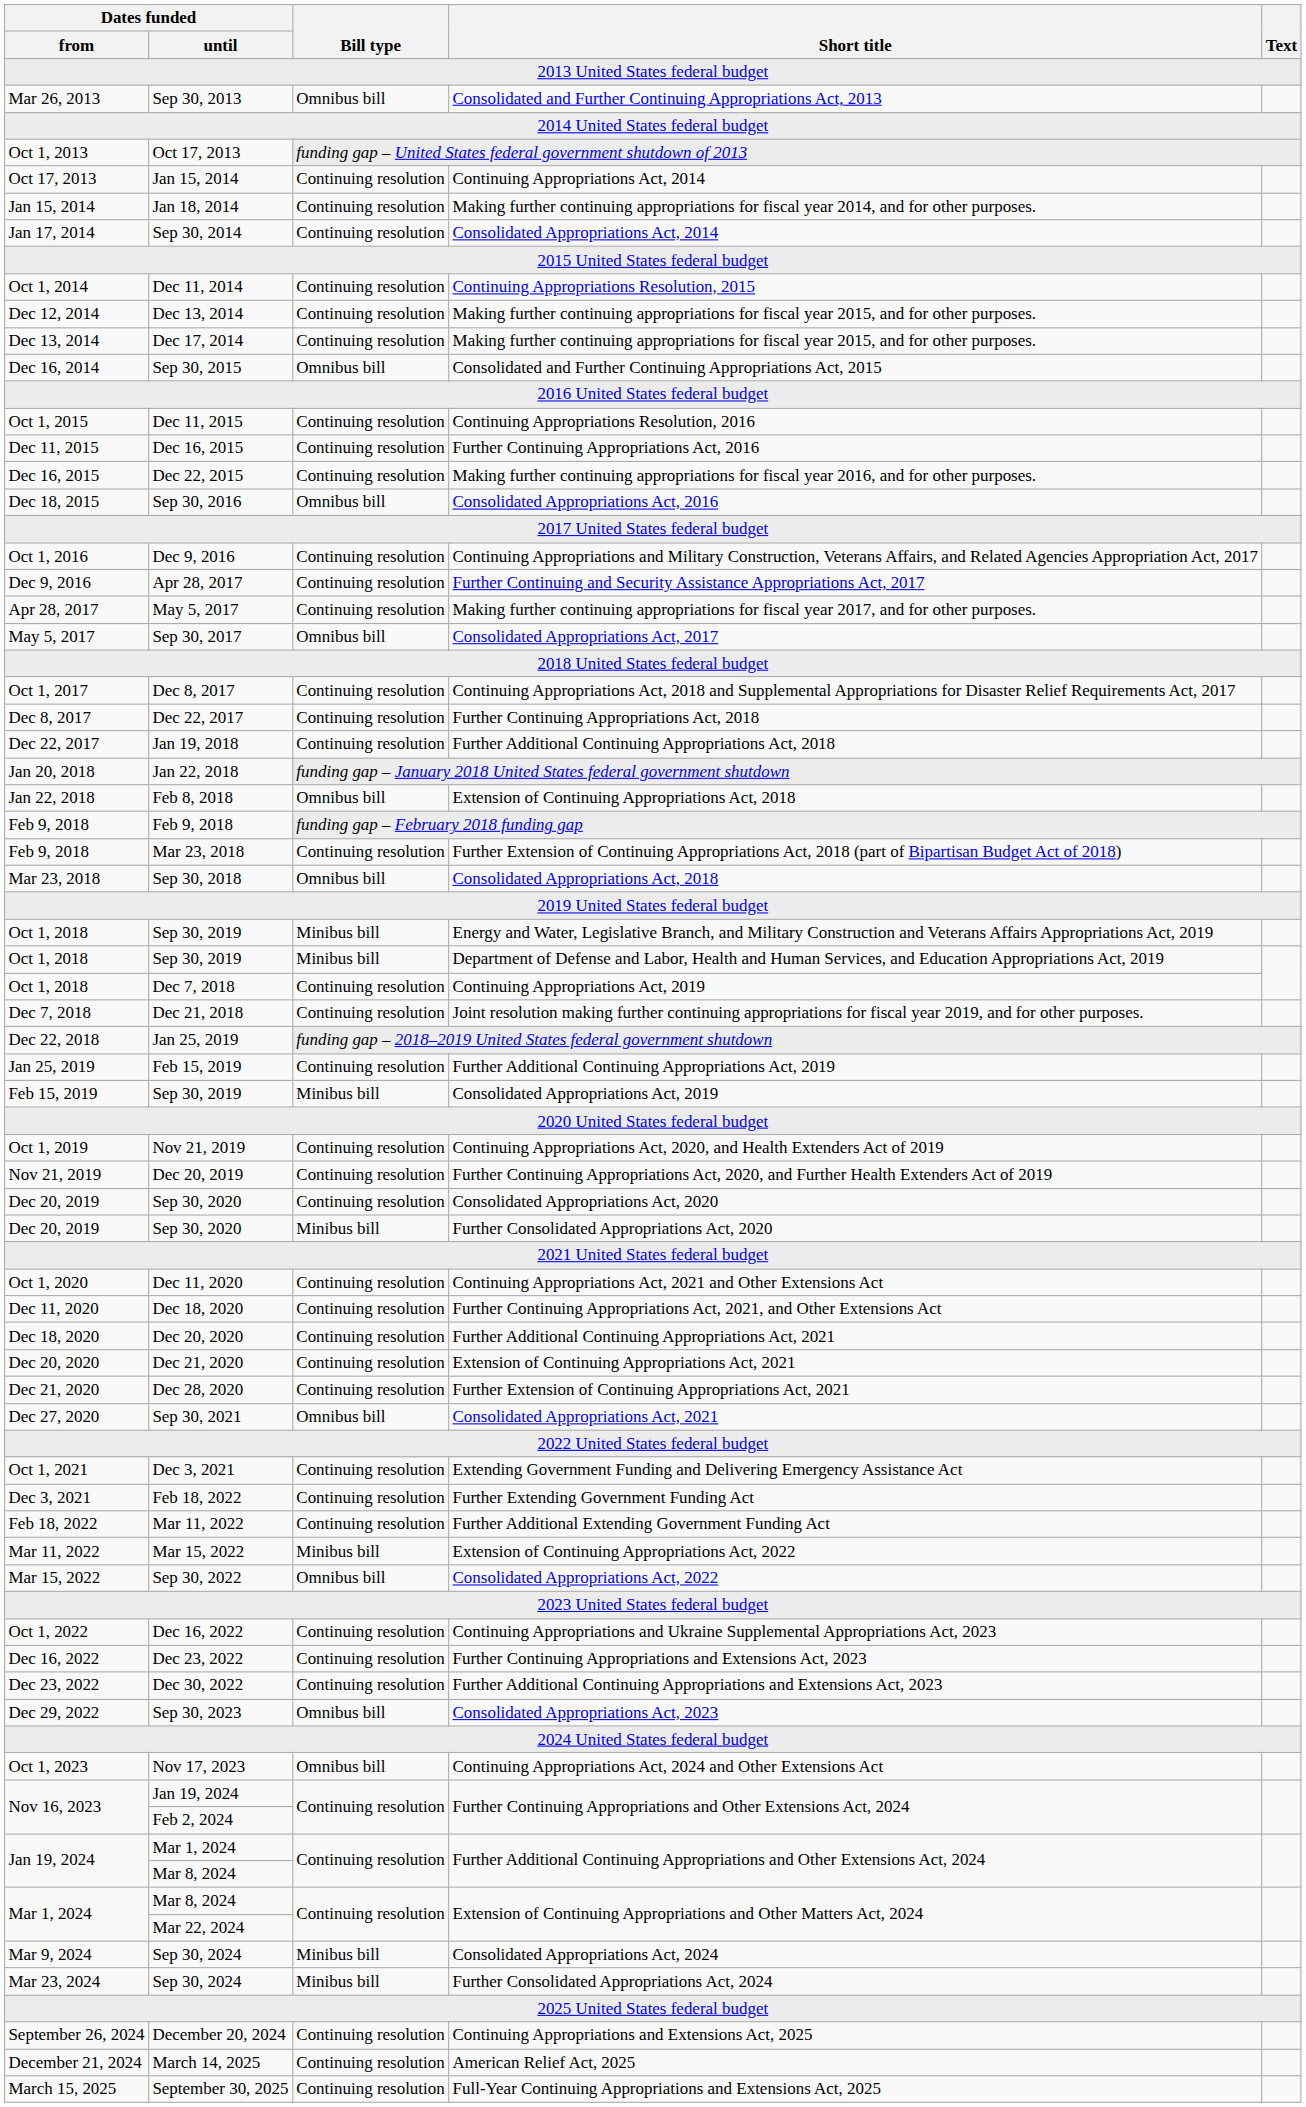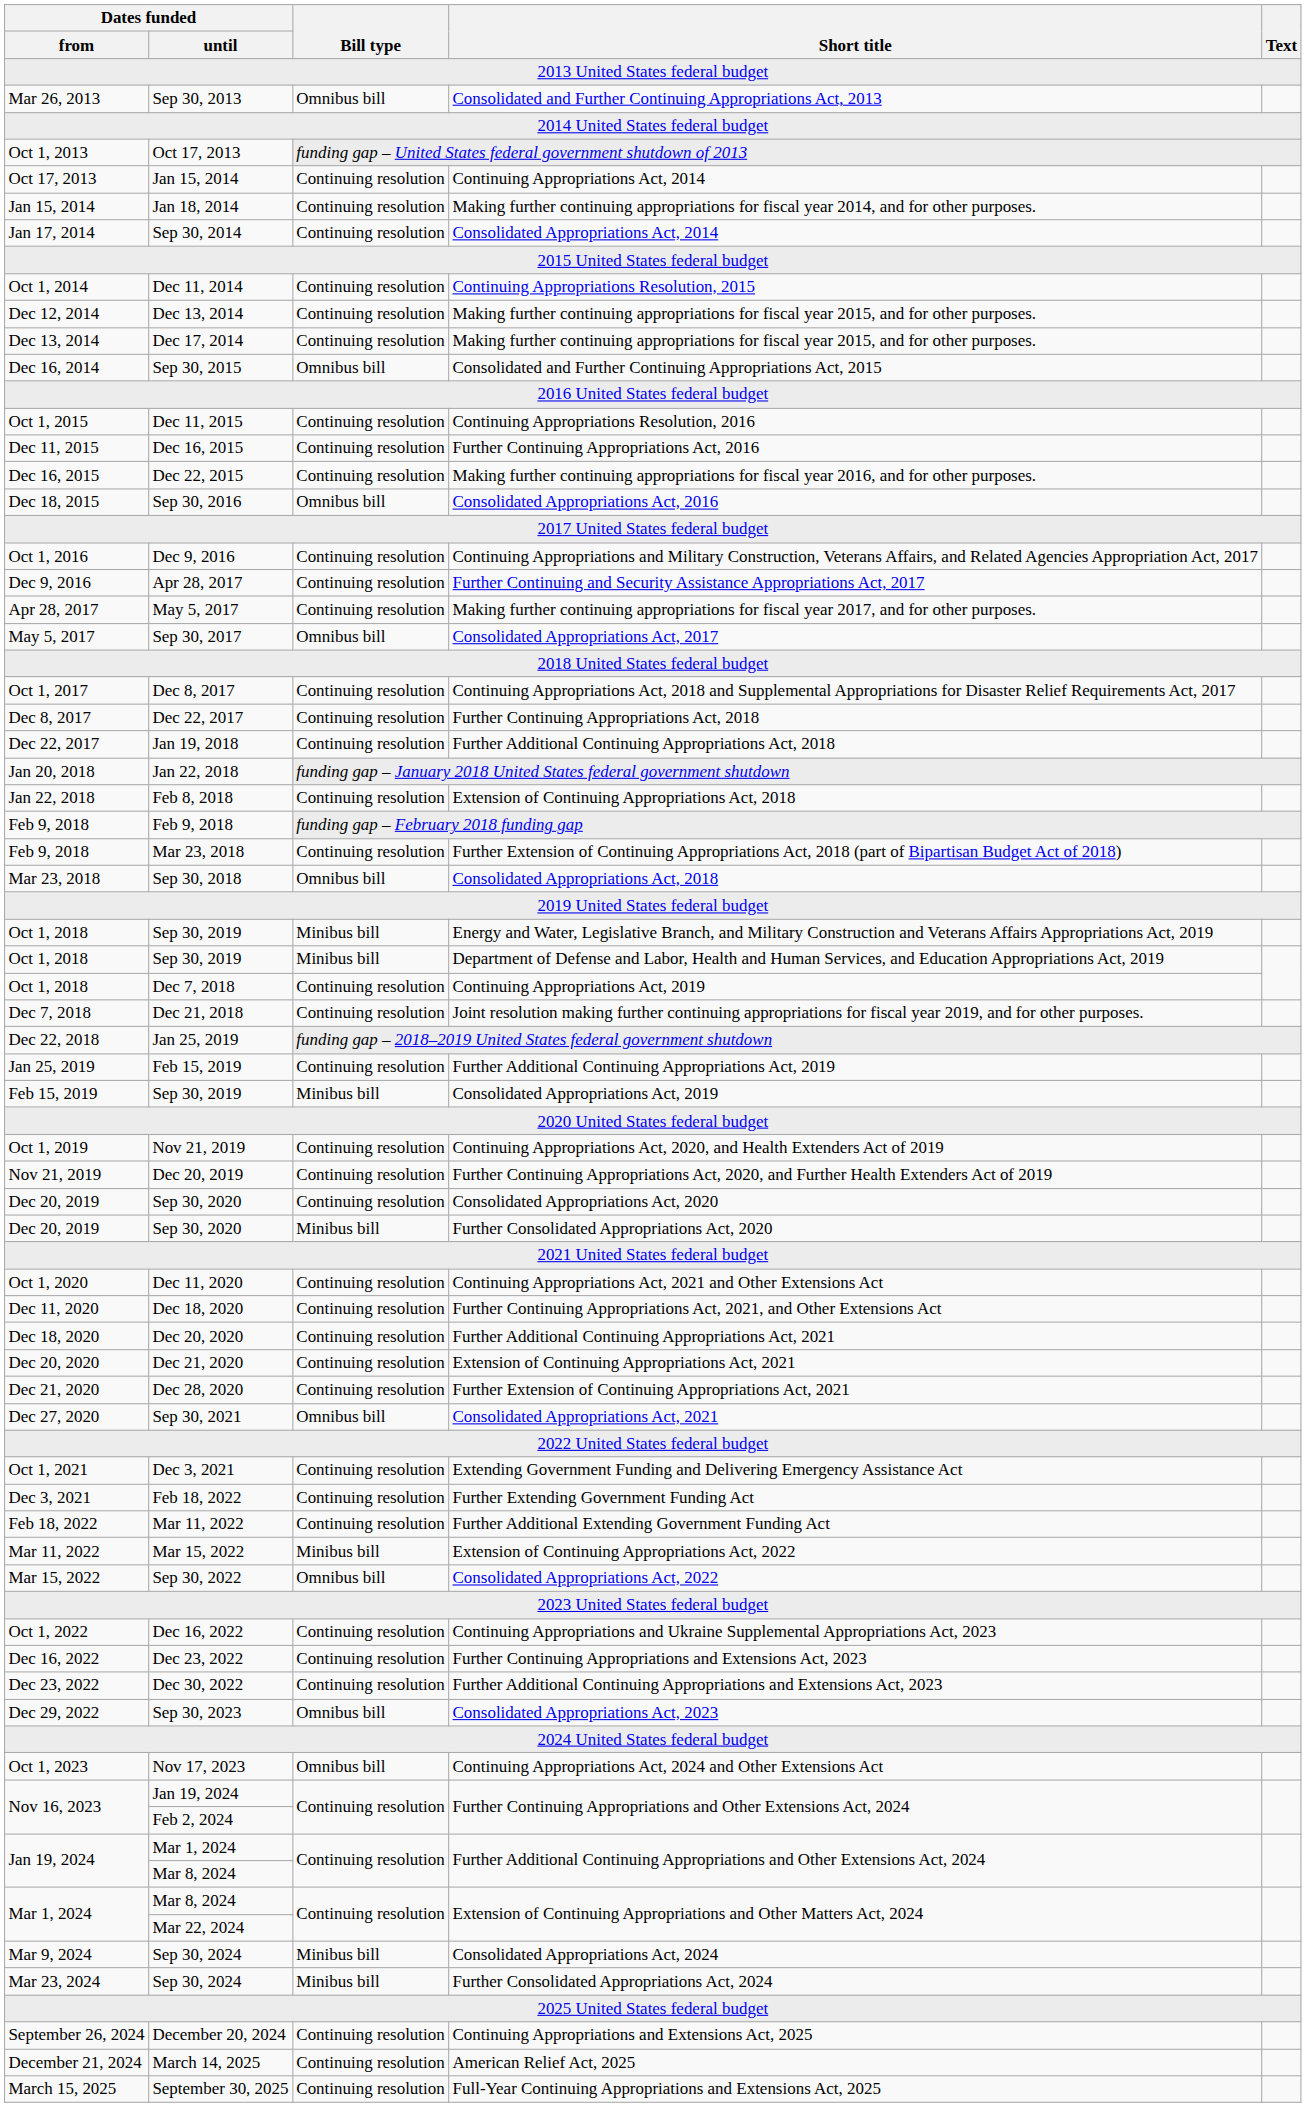Extension of Continuing Appropriations Act, 2018 | Bill type: Omnibus bill -> Continuing resolution
